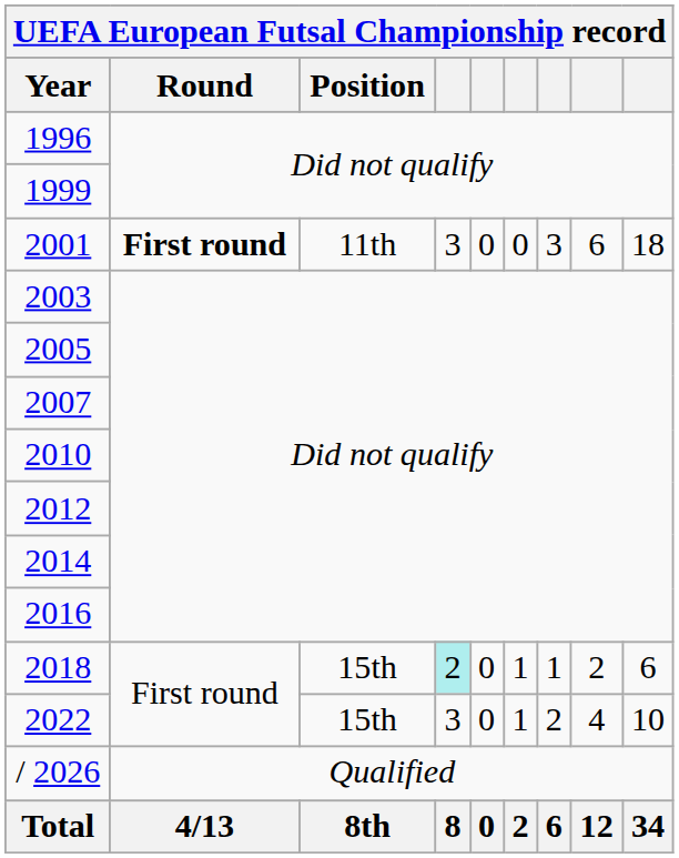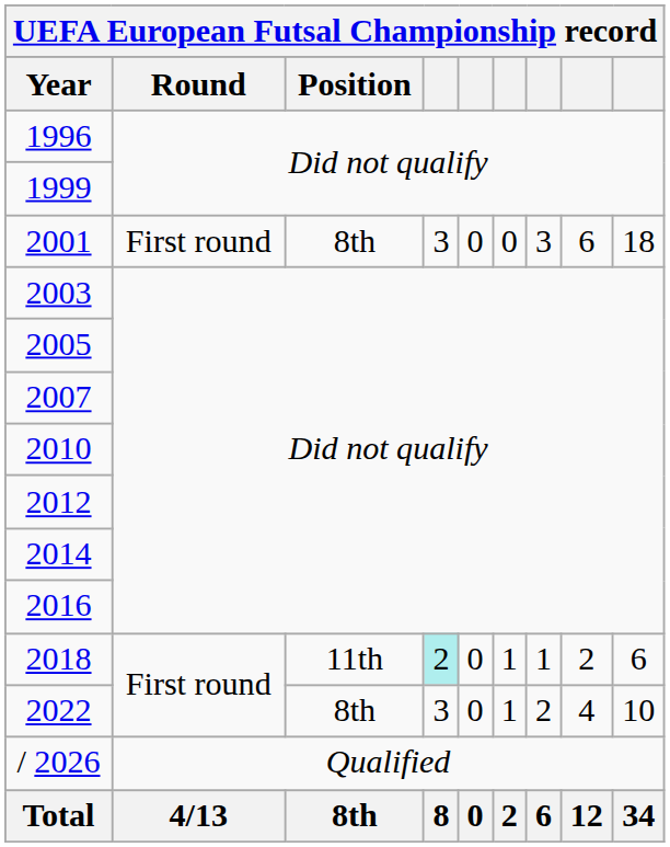2001 | UEFA European Futsal Championship record / Round: bold -> normal
2001 | UEFA European Futsal Championship record / Position: 11th -> 8th
2018 | UEFA European Futsal Championship record / Position: 15th -> 11th
2022 | UEFA European Futsal Championship record / Position: 15th -> 8th
